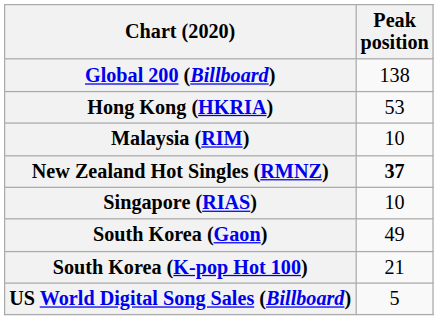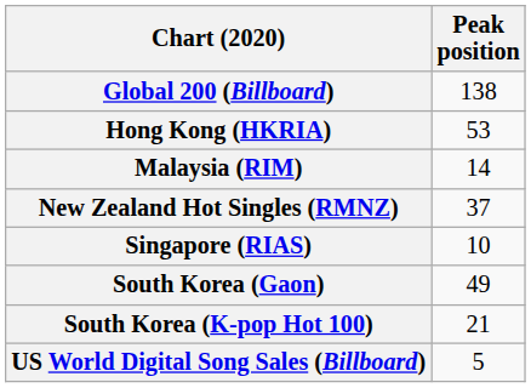Malaysia (RIM) | Peak position: 10 -> 14
New Zealand Hot Singles (RMNZ) | Peak position: bold -> normal
